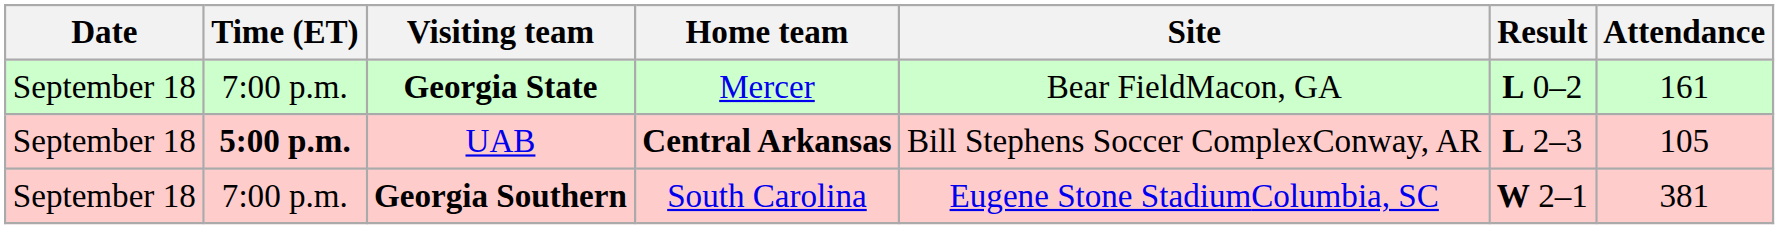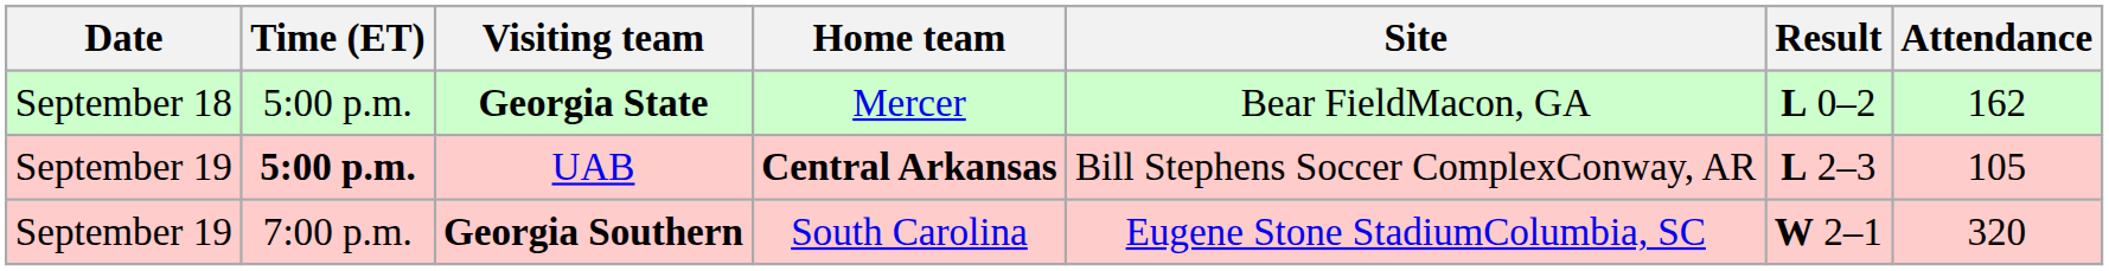Georgia State | Time (ET): 7:00 p.m. -> 5:00 p.m.
Georgia State | Attendance: 161 -> 162
UAB | Date: September 18 -> September 19
Georgia Southern | Date: September 18 -> September 19
Georgia Southern | Attendance: 381 -> 320
